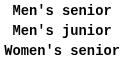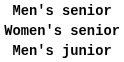rows swapped: Women's senior <-> Men's junior
